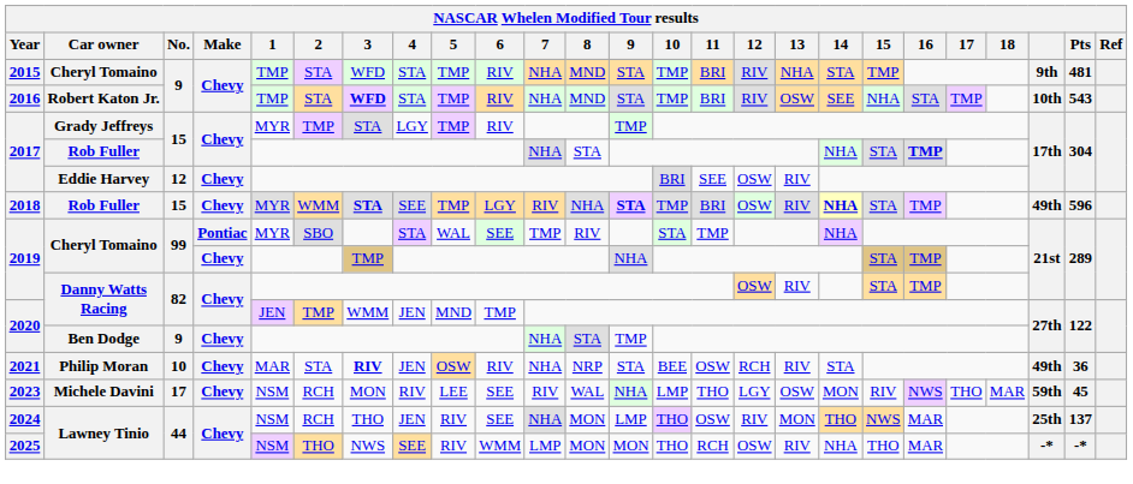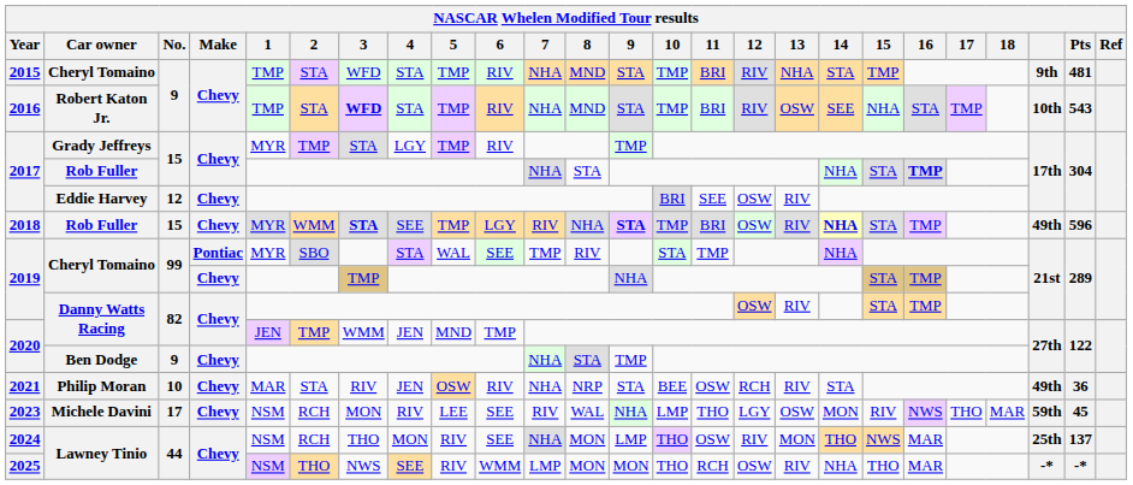2021 | 3: bold -> normal
2024 | 4: JEN -> MON
